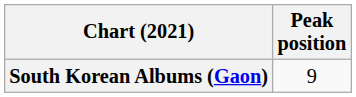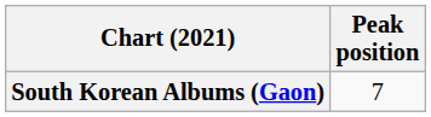South Korean Albums (Gaon) | Peak position: 9 -> 7
